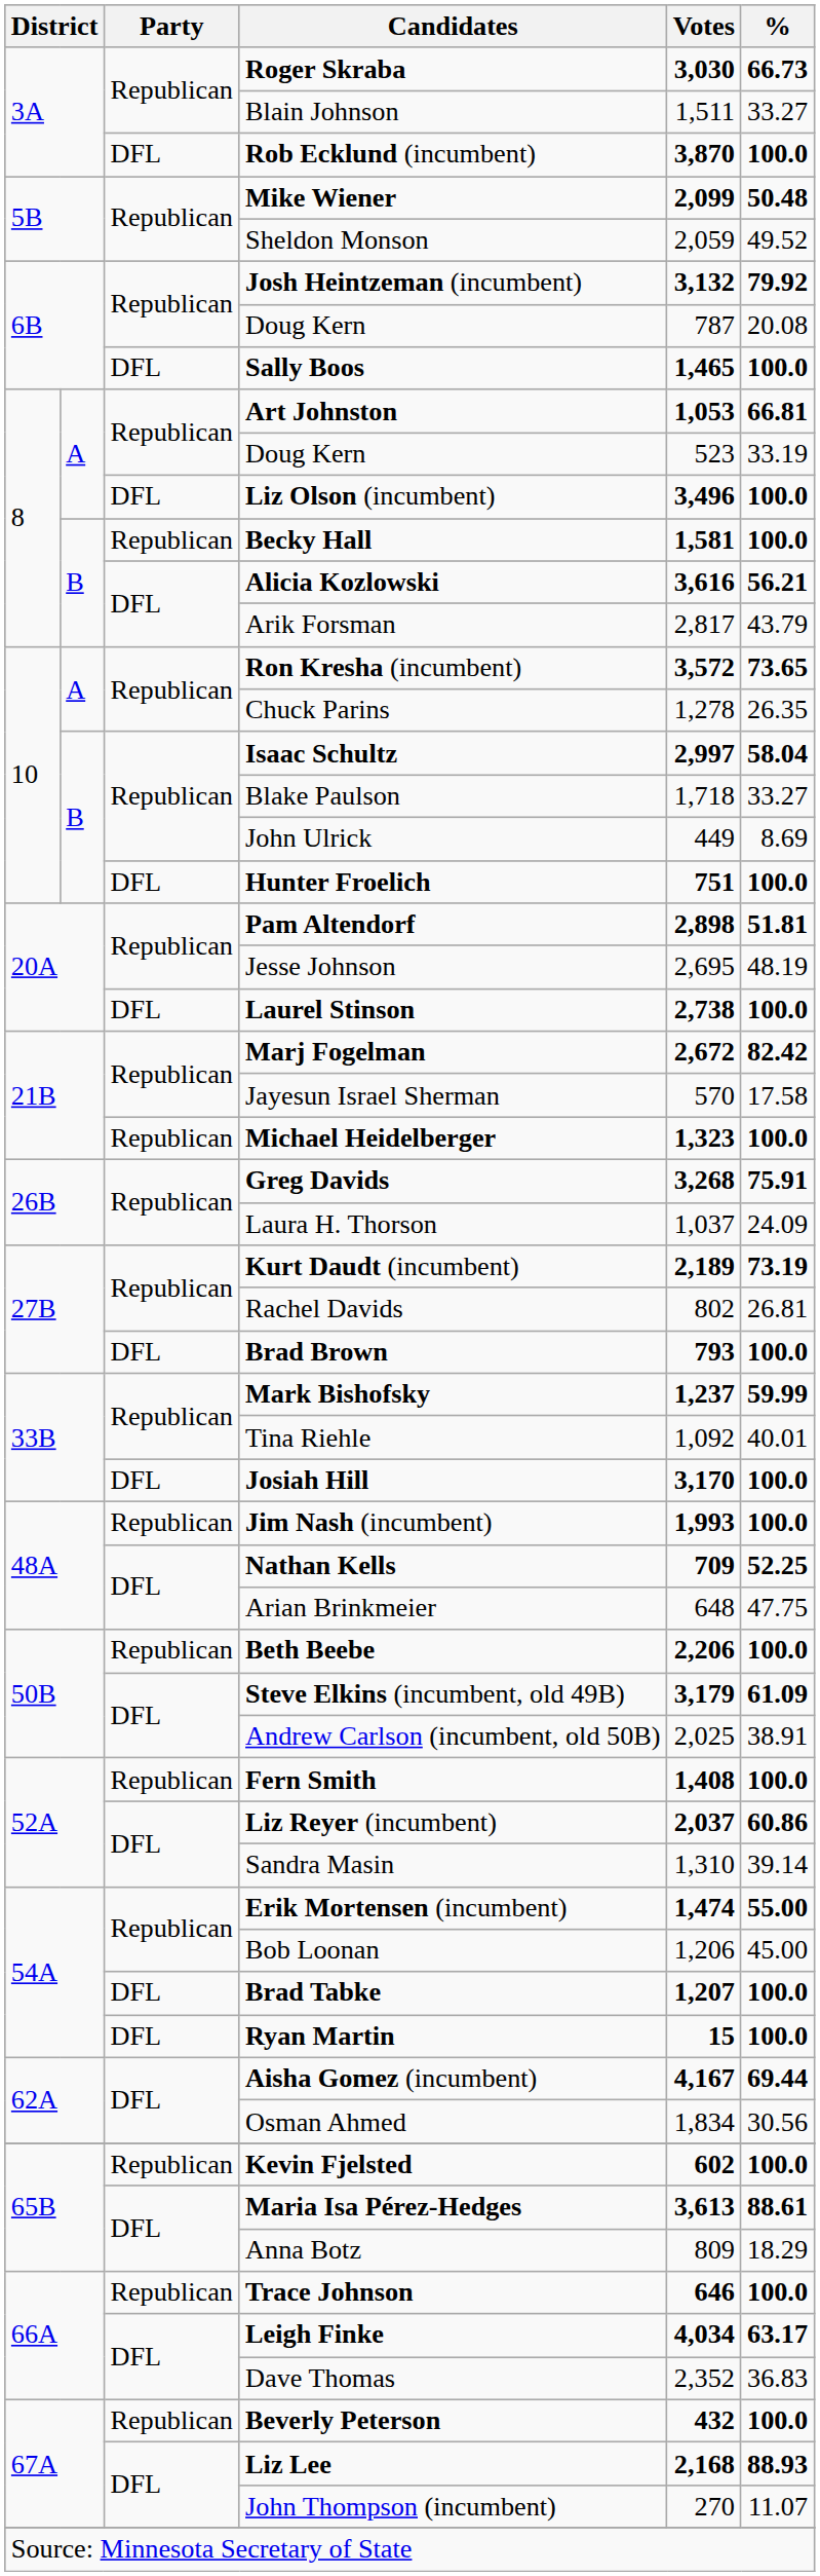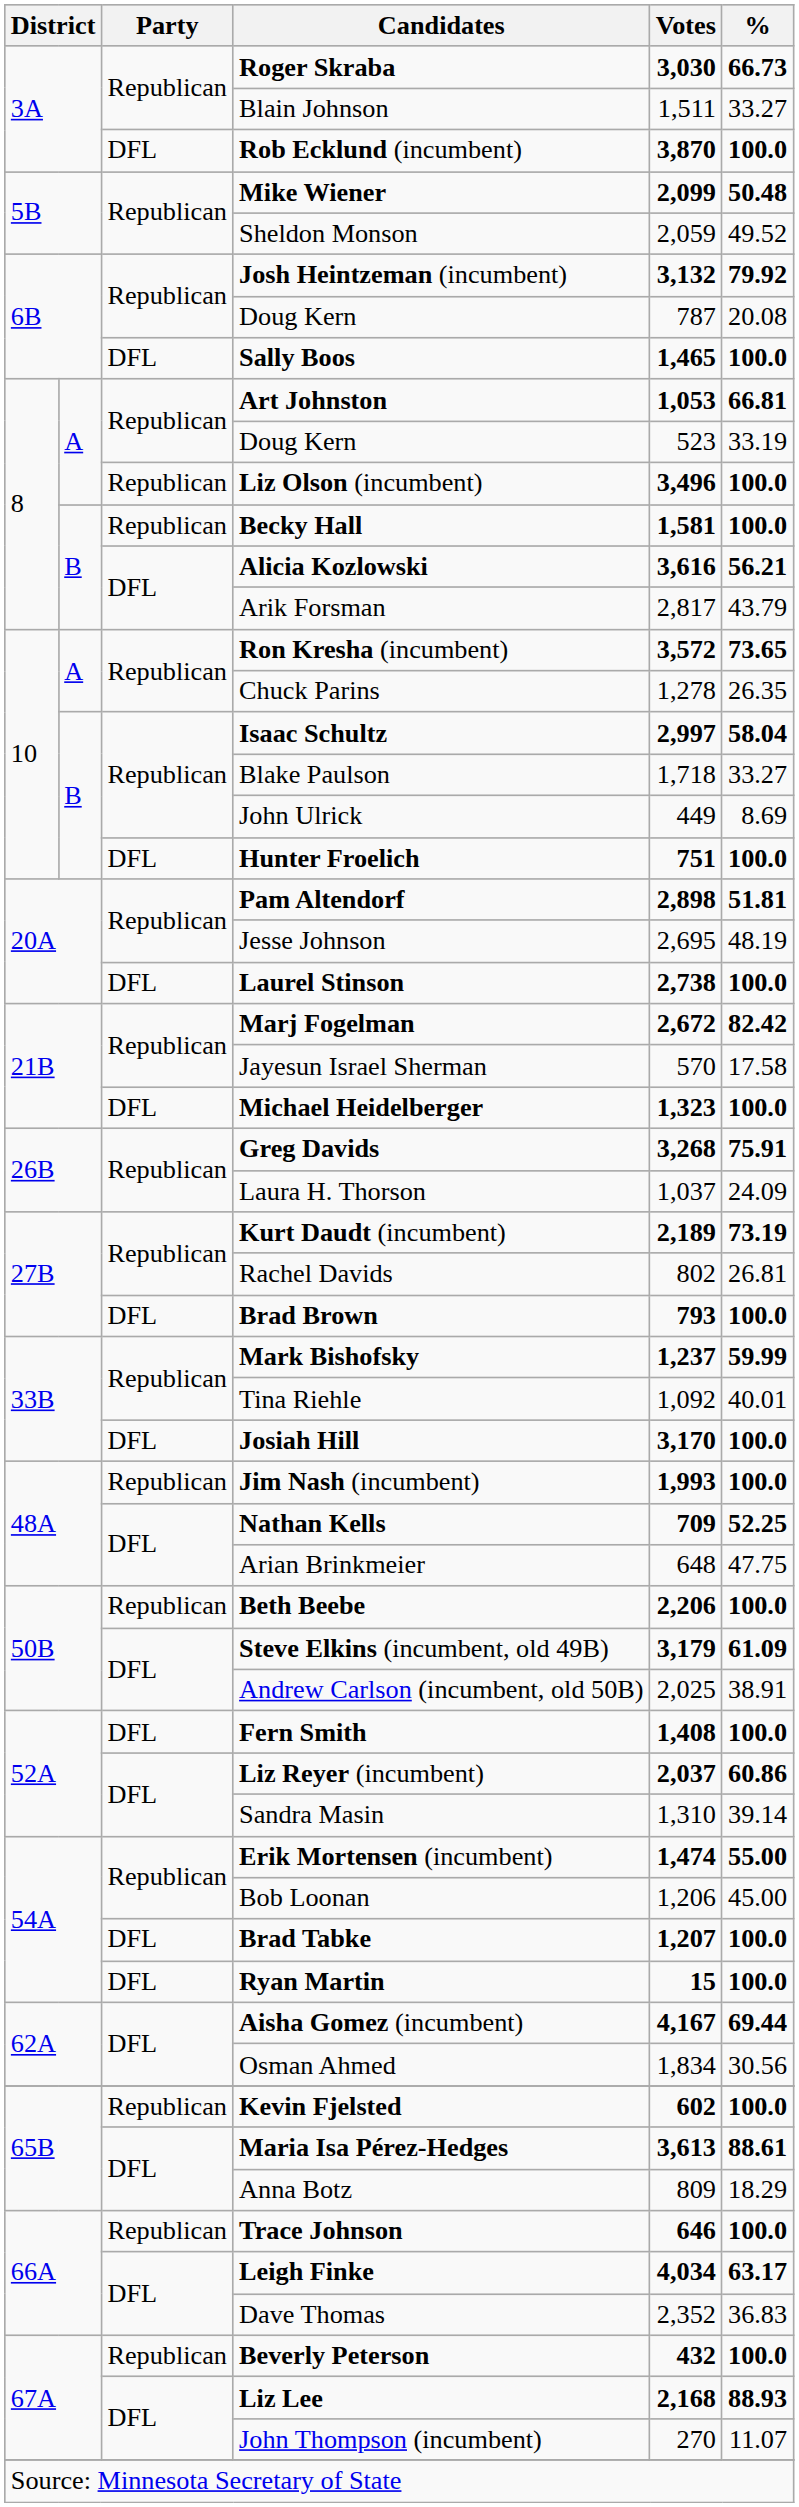Liz Olson (incumbent) | Party: DFL -> Republican
Michael Heidelberger | Party: Republican -> DFL
Fern Smith | Party: Republican -> DFL
